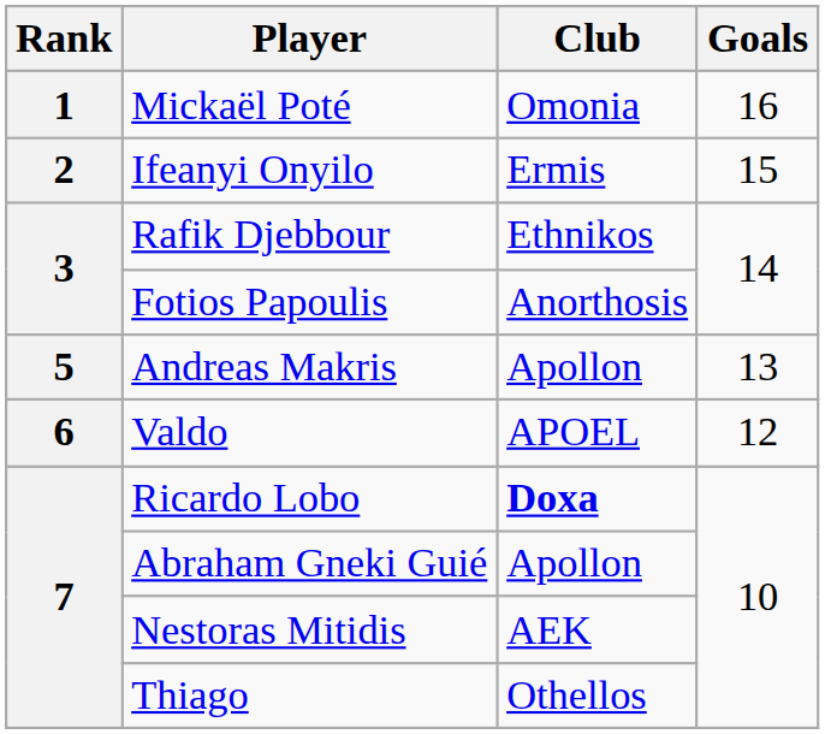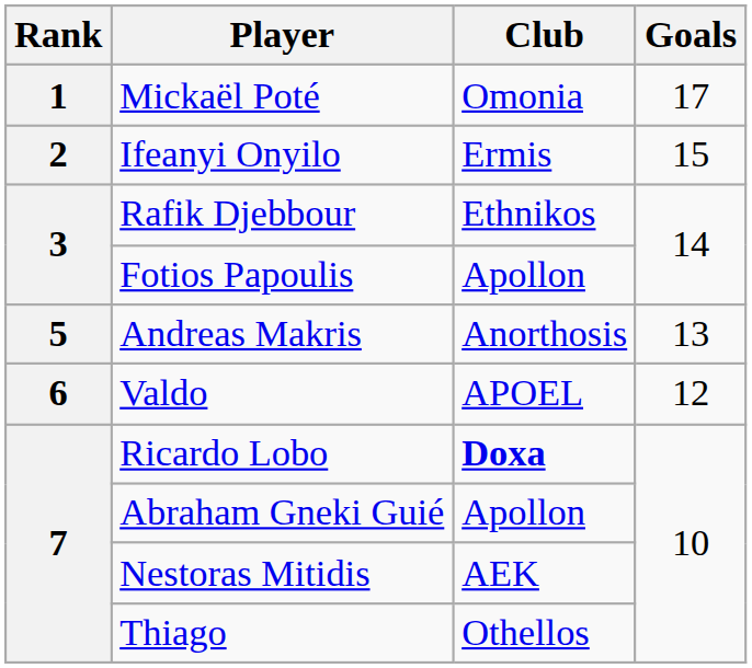Mickaël Poté | Goals: 16 -> 17
Fotios Papoulis | Club: Anorthosis -> Apollon
Andreas Makris | Club: Apollon -> Anorthosis
